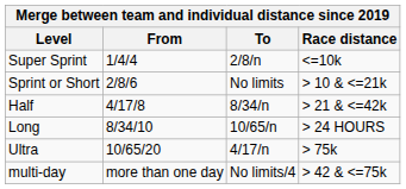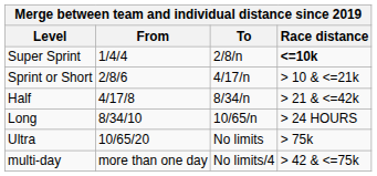Super Sprint | Race distance: normal -> bold
Sprint or Short | To: No limits -> 4/17/n
Ultra | To: 4/17/n -> No limits
